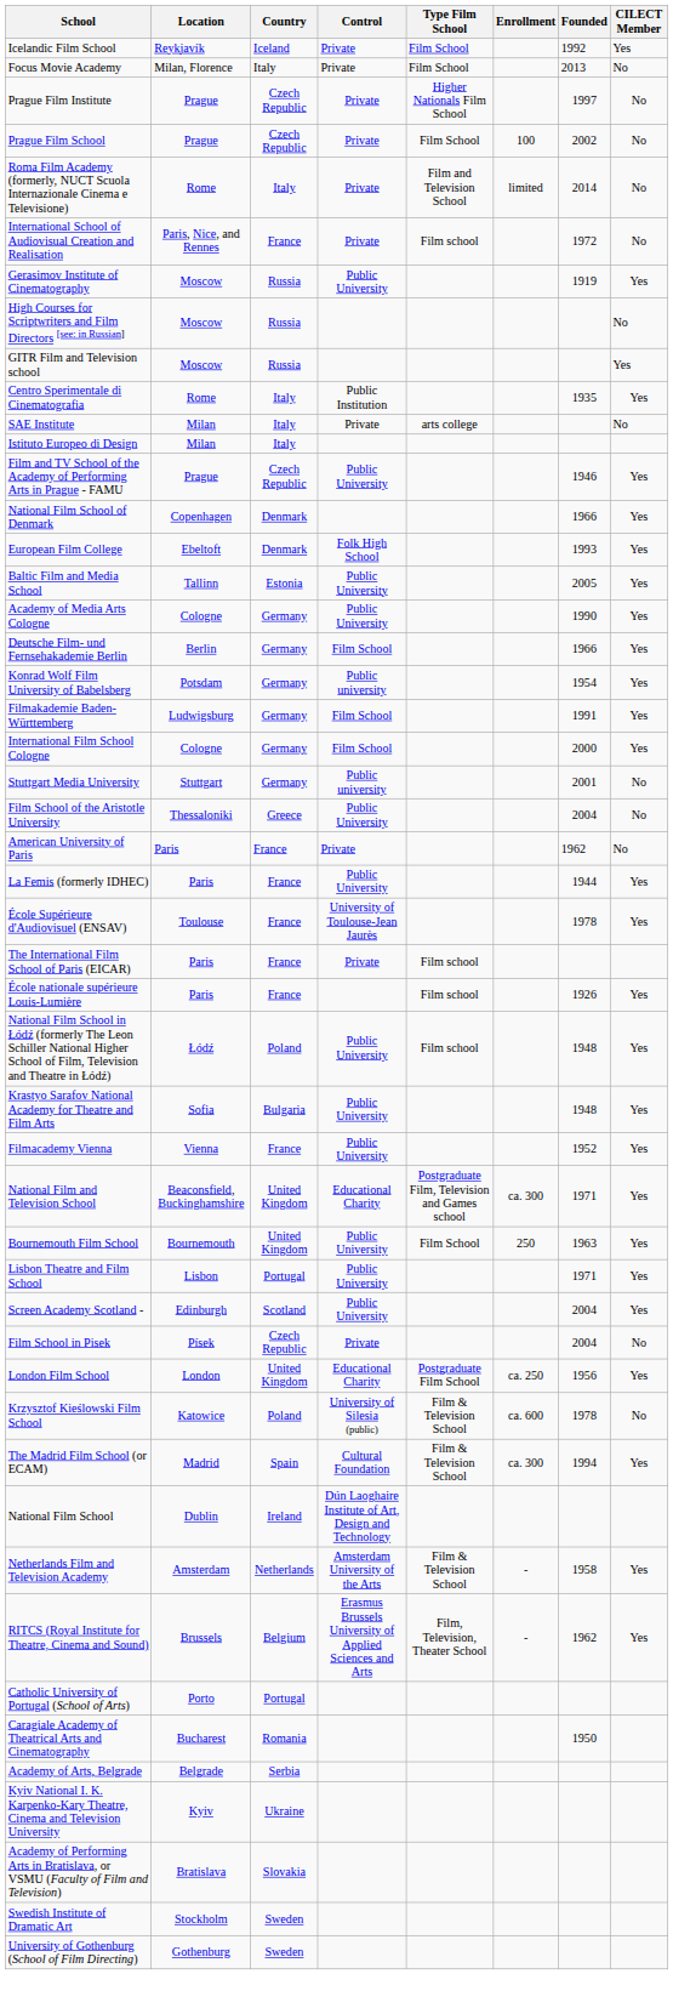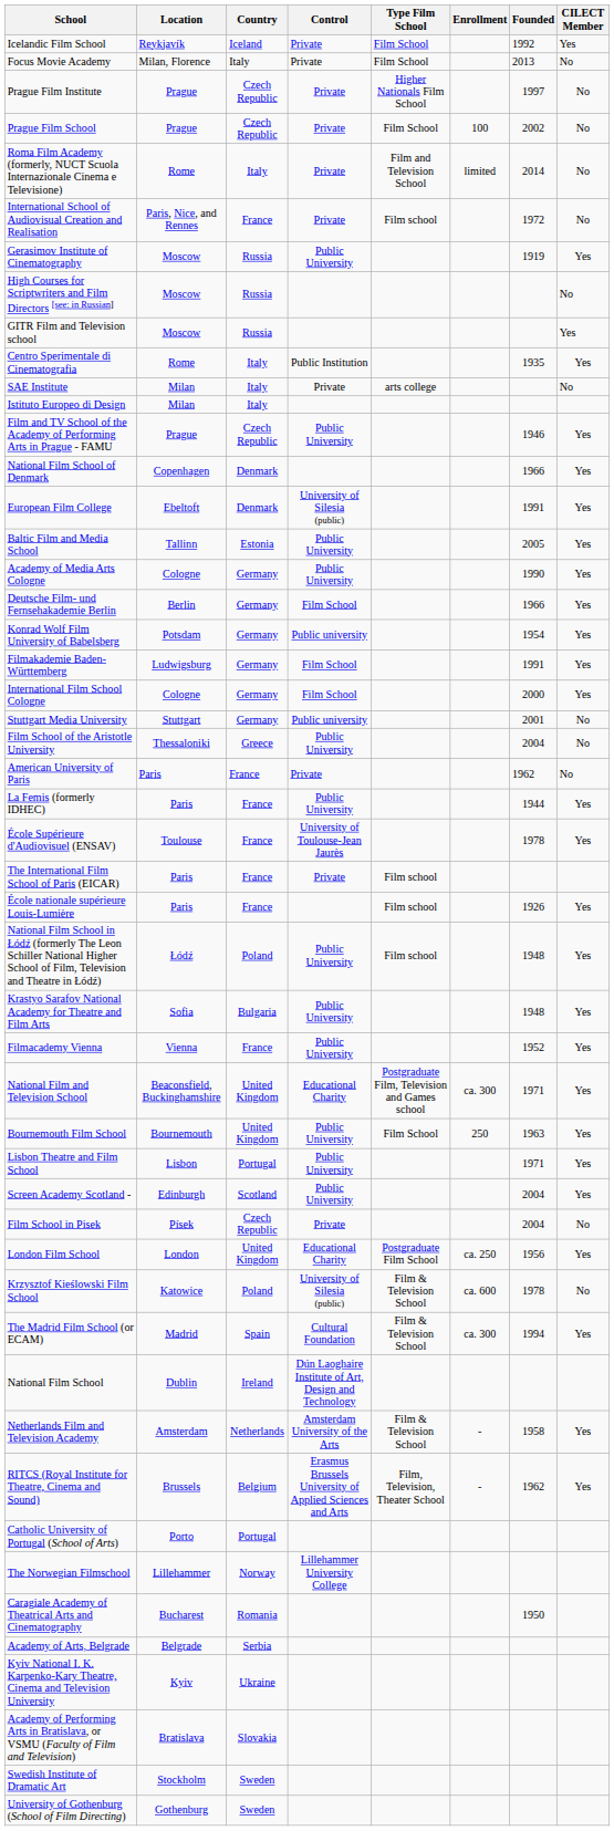European Film College | Control: Folk High School -> University of Silesia (public)
European Film College | Founded: 1993 -> 1991
+ row: The Norwegian Filmschool | Lillehammer | Norway | Lillehammer University College
